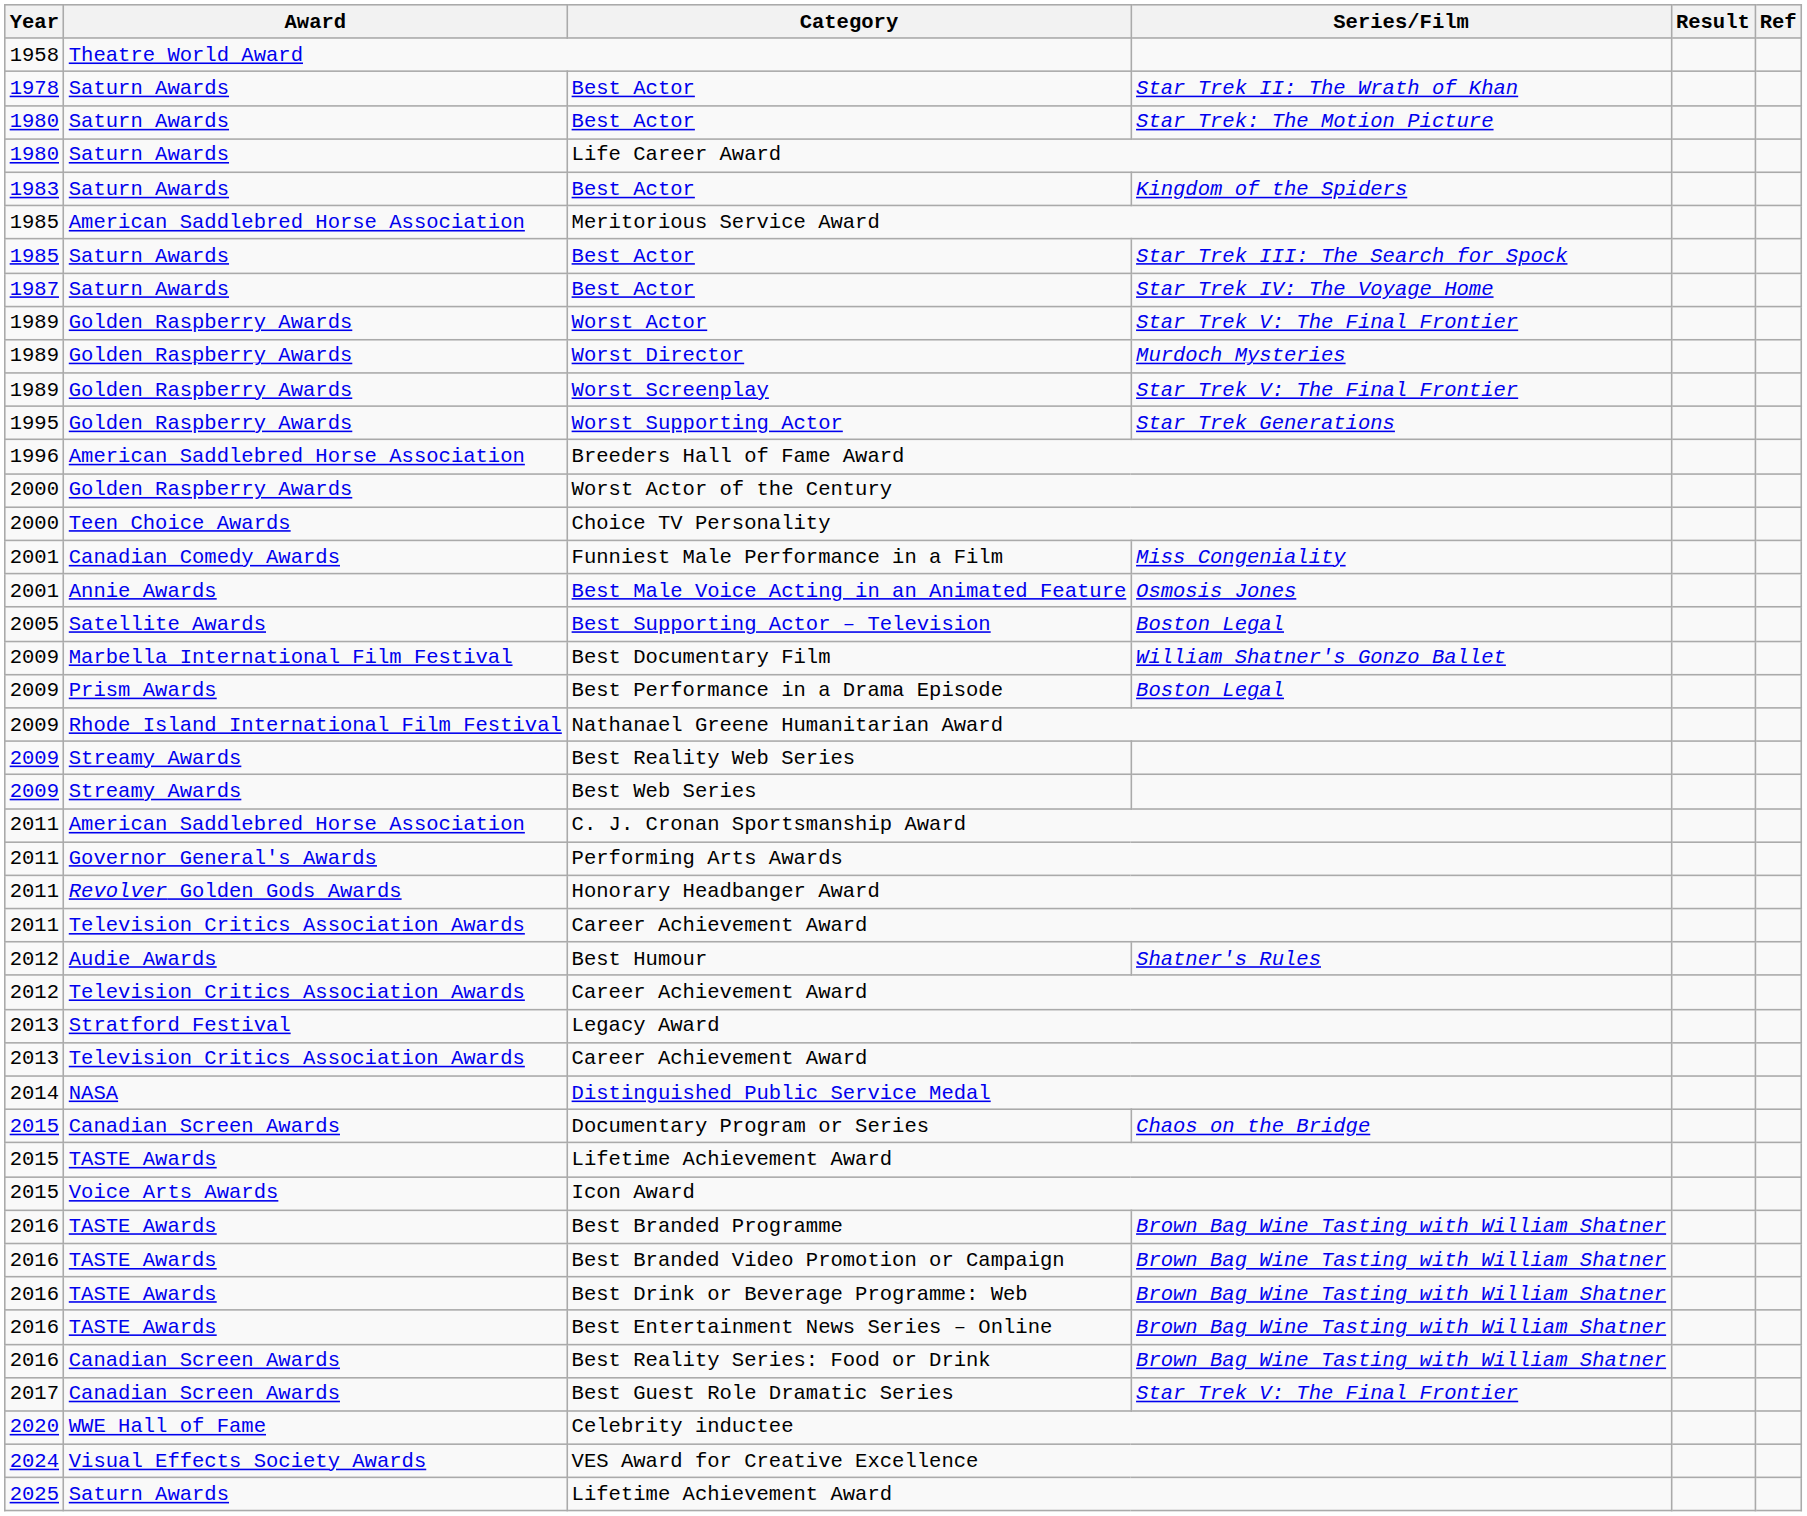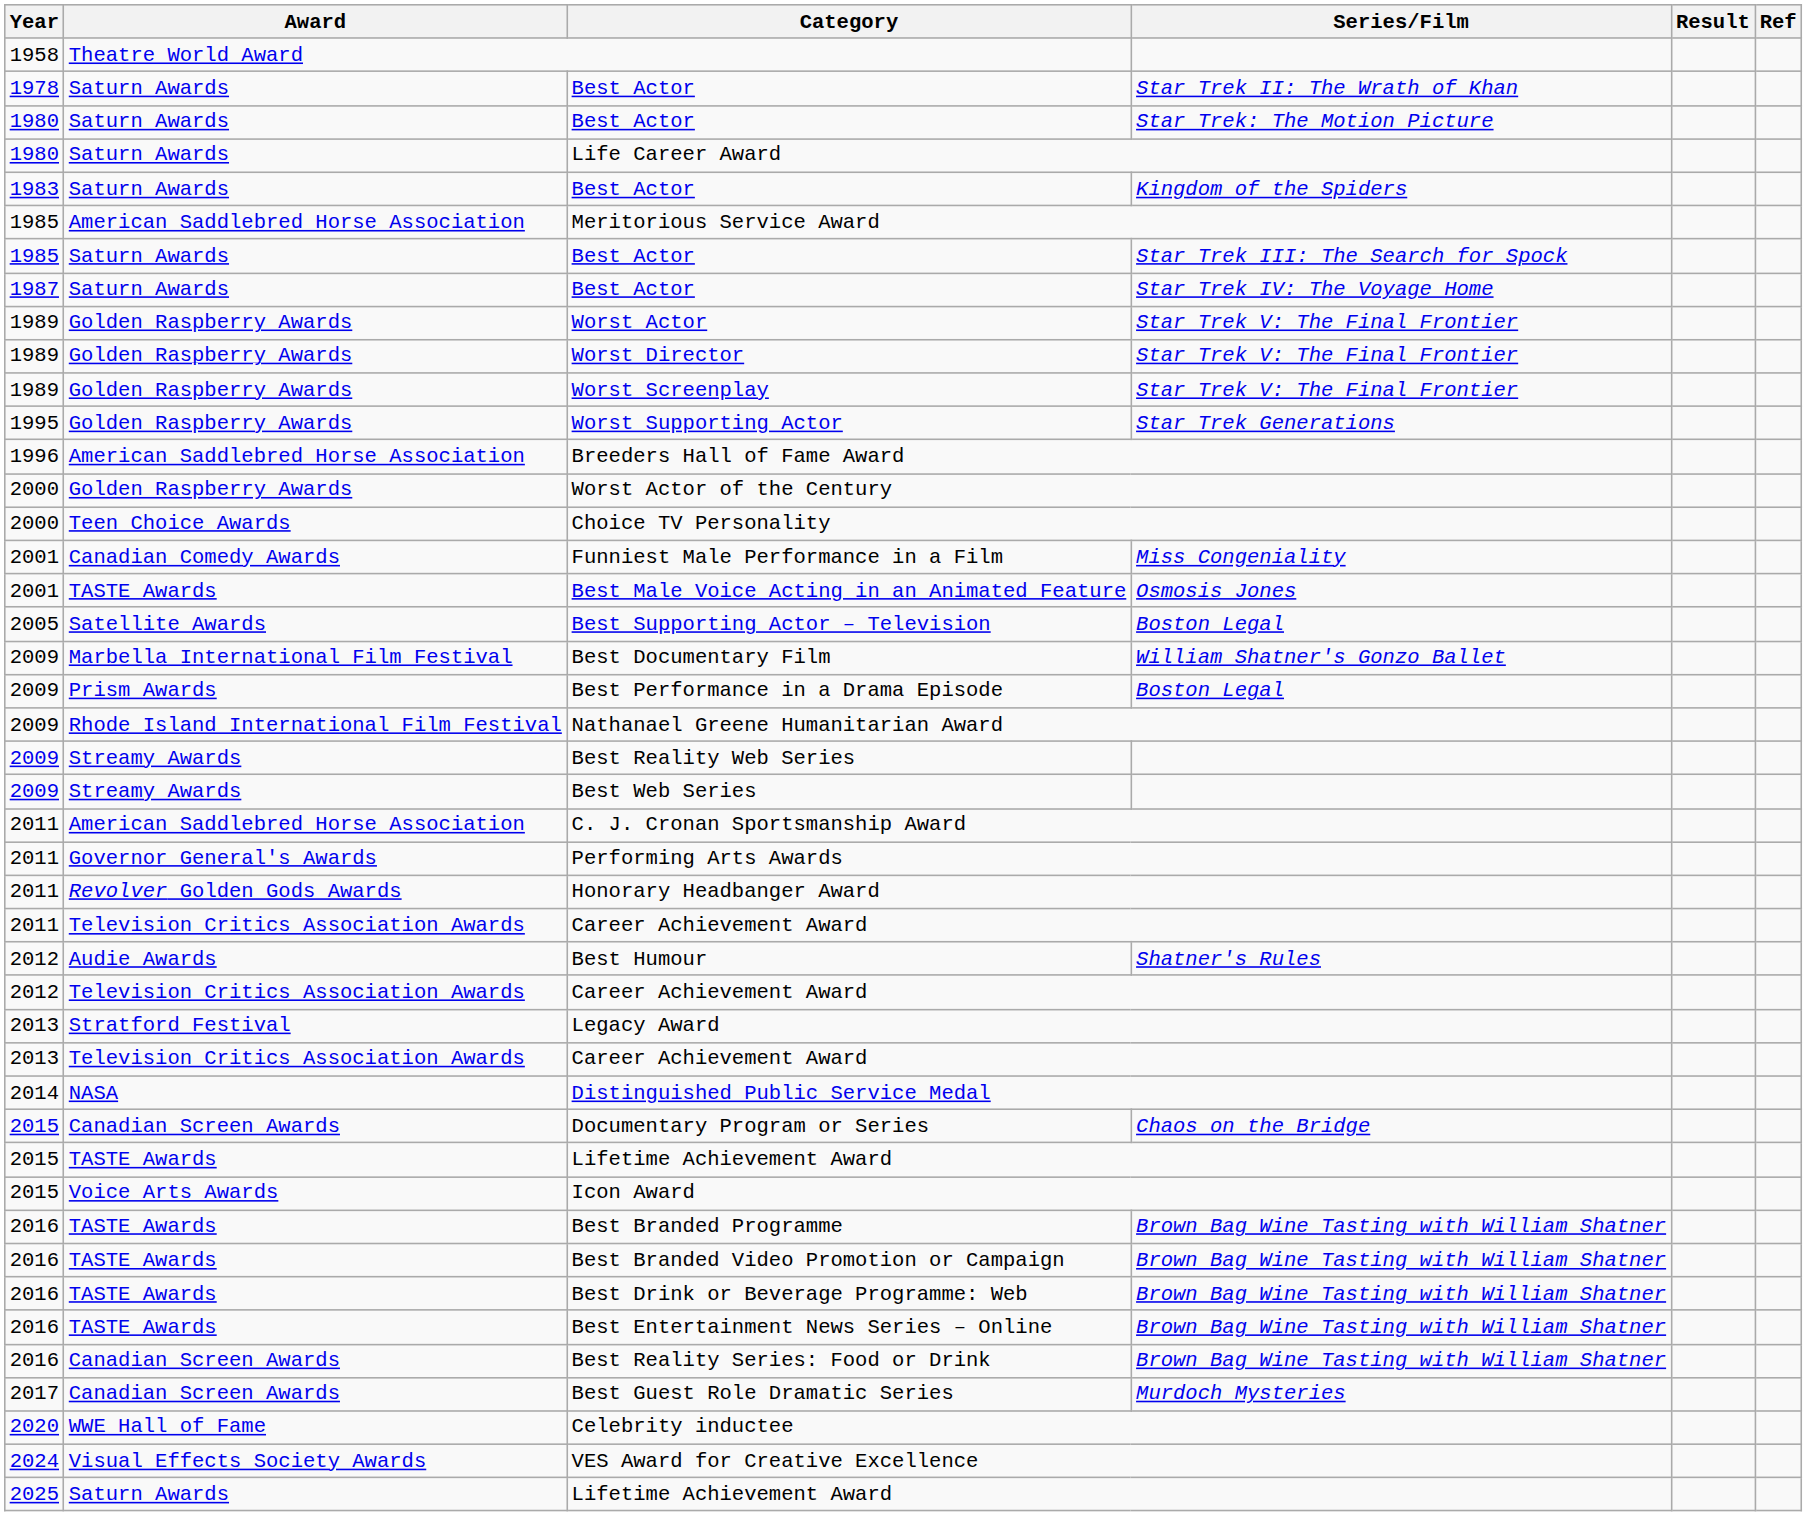Worst Director | Series/Film: Murdoch Mysteries -> Star Trek V: The Final Frontier
Best Male Voice Acting in an Animated Feature | Award: Annie Awards -> TASTE Awards
Best Guest Role Dramatic Series | Series/Film: Star Trek V: The Final Frontier -> Murdoch Mysteries
